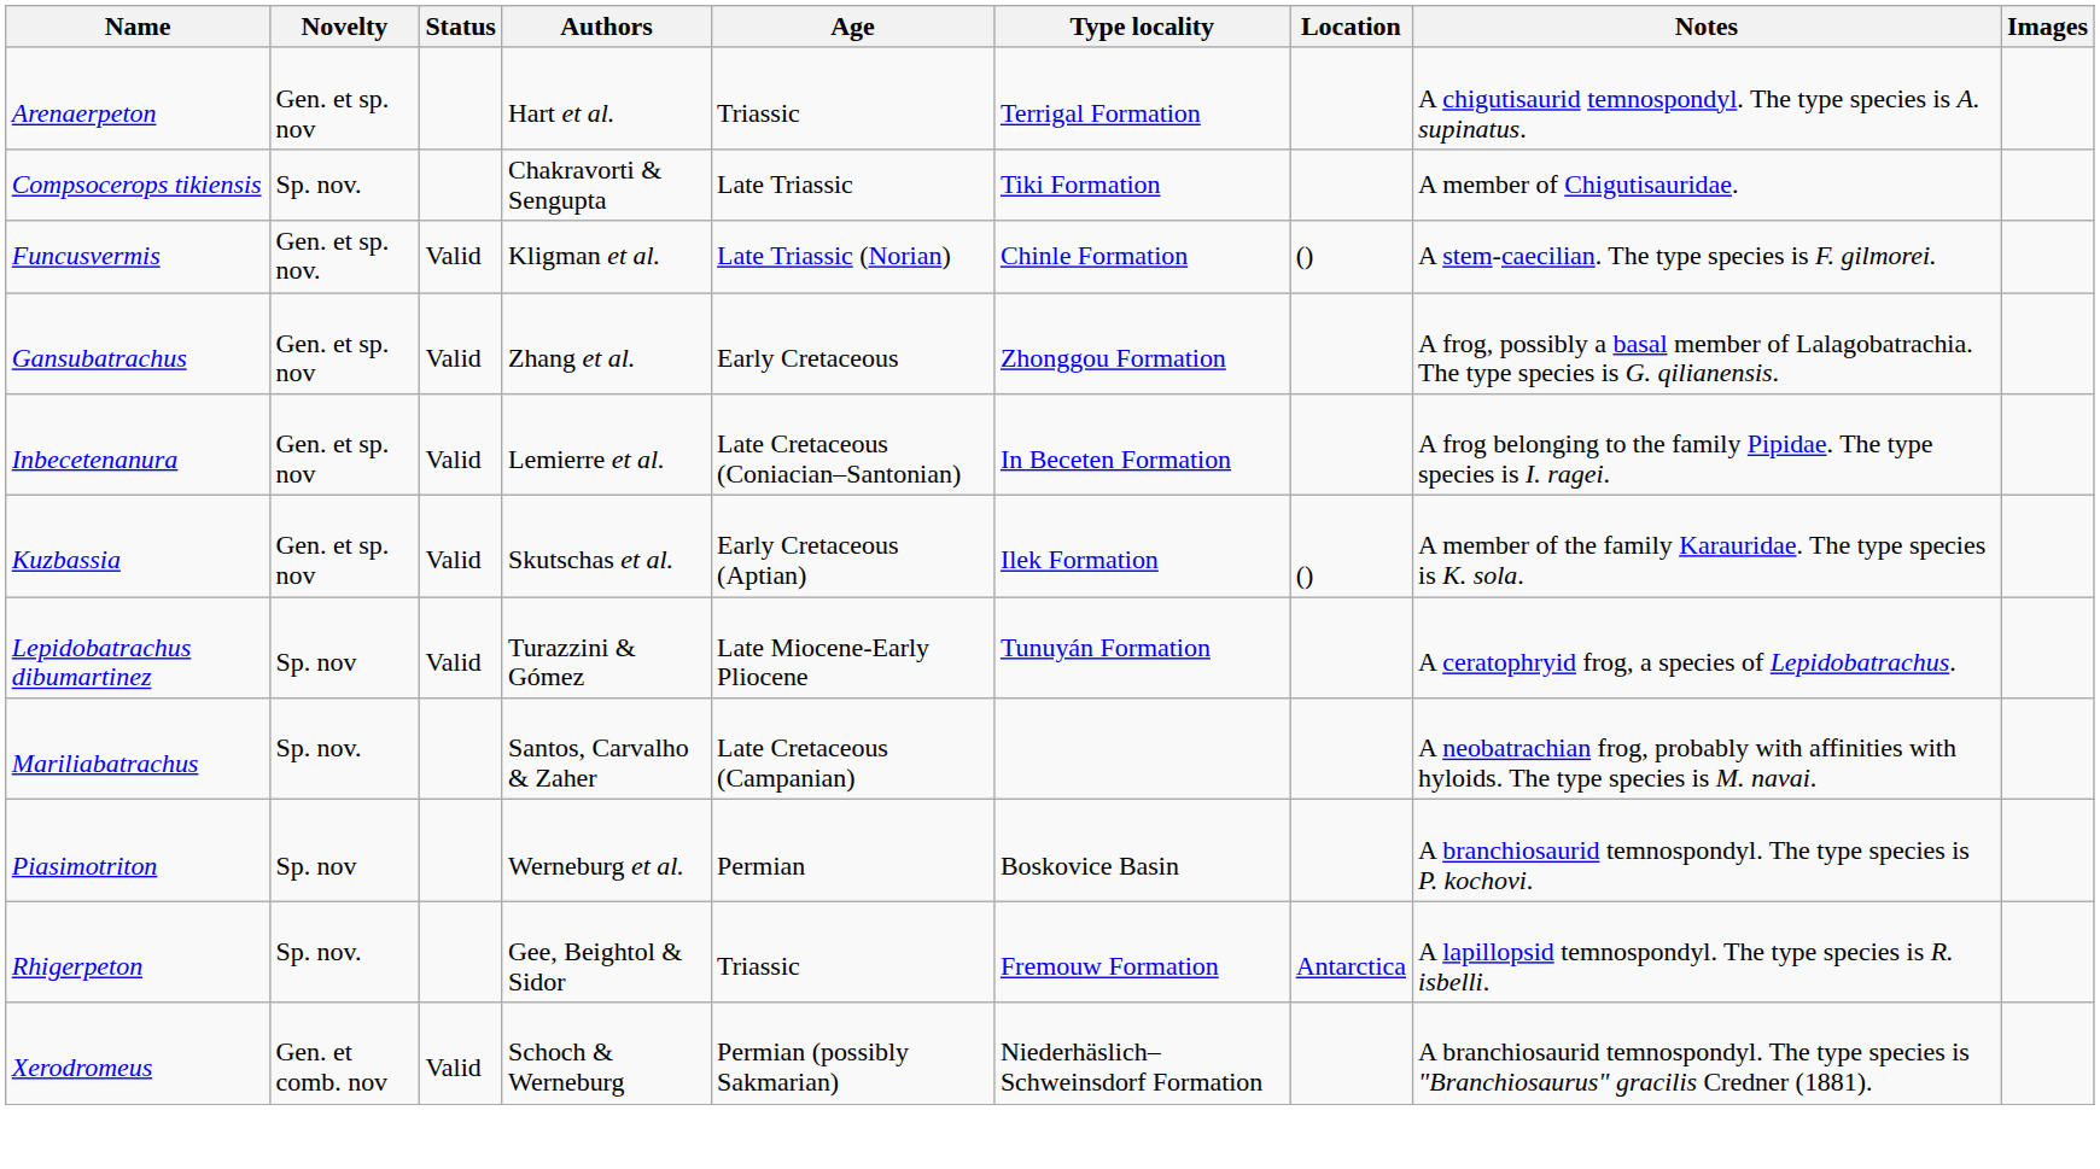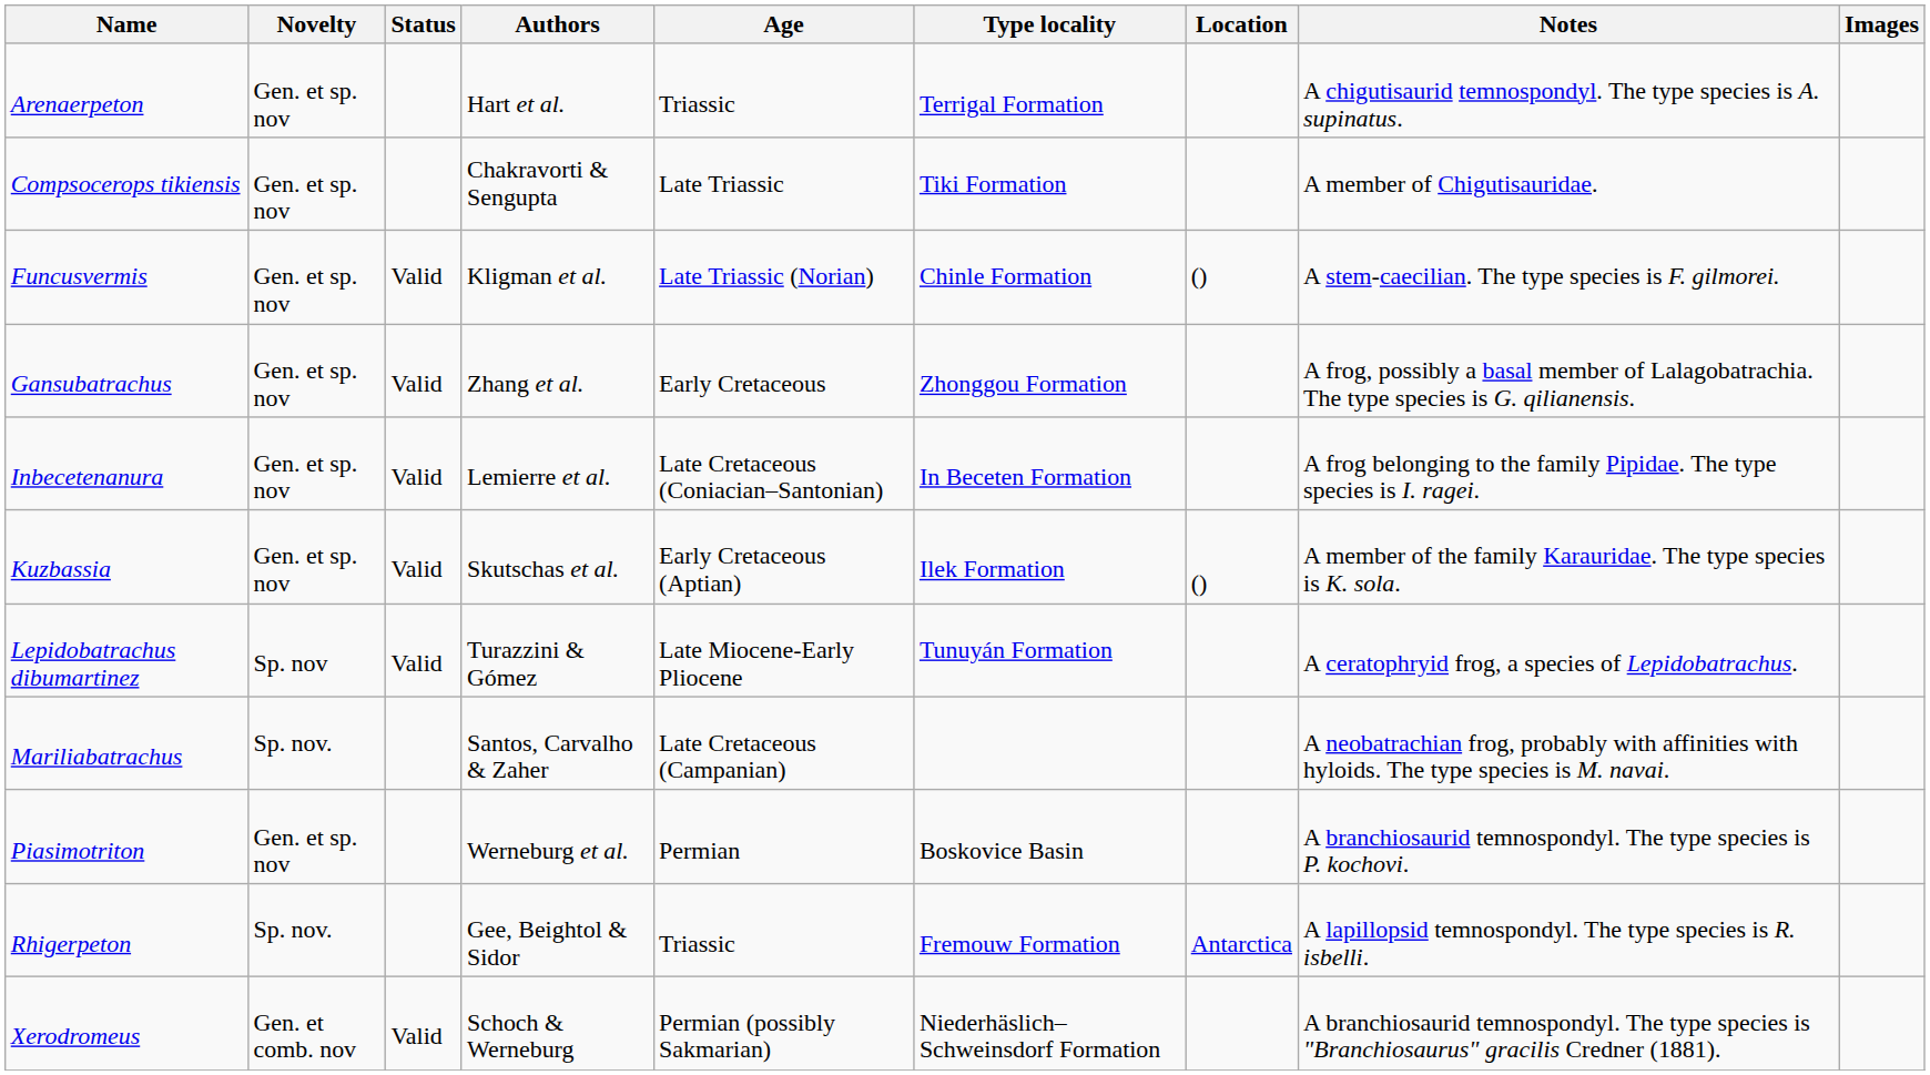Compsocerops tikiensis | Novelty: Sp. nov. -> Gen. et sp. nov
Funcusvermis | Novelty: Gen. et sp. nov. -> Gen. et sp. nov
Piasimotriton | Novelty: Sp. nov -> Gen. et sp. nov
